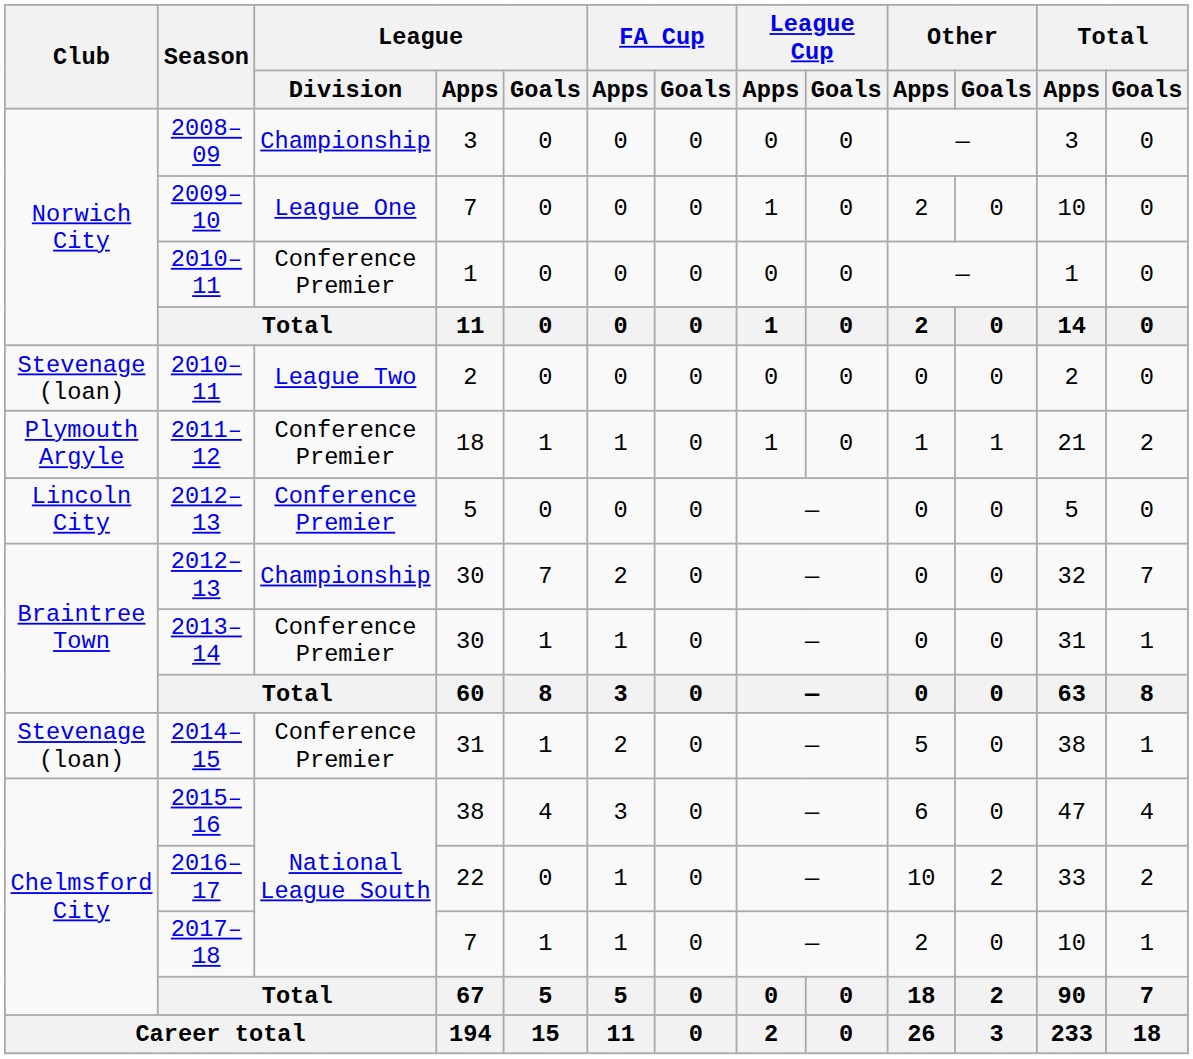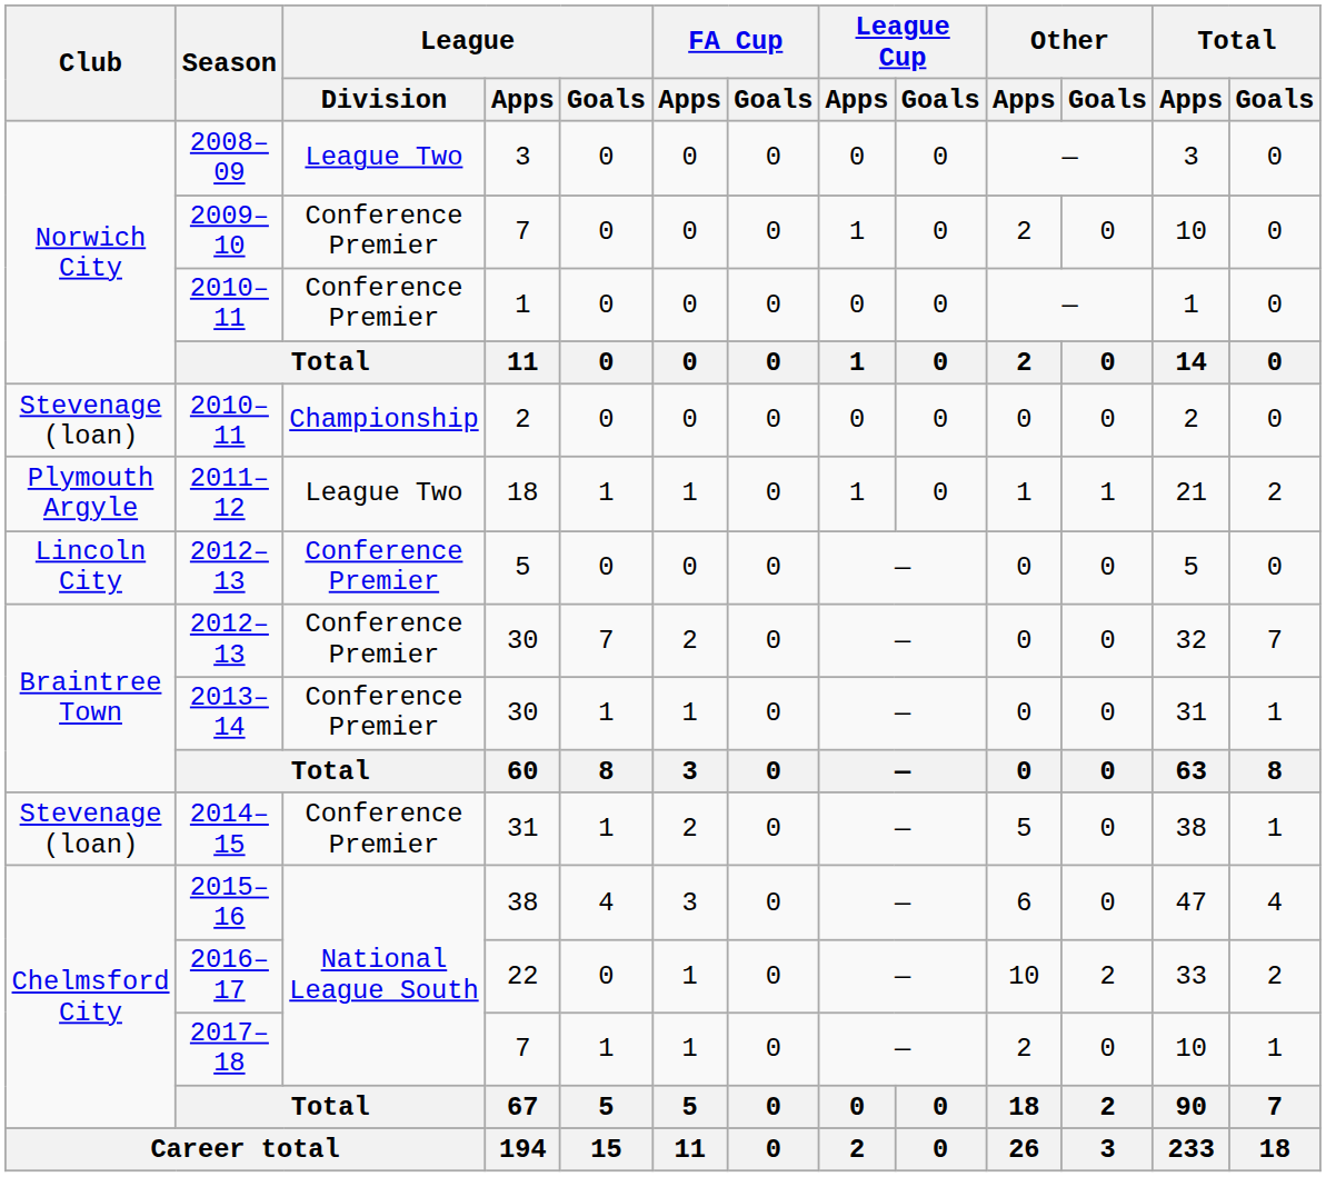2008–09 | League / Division: Championship -> League Two
2009–10 | League / Division: League One -> Conference Premier
2010–11 / 2 | League / Division: League Two -> Championship
2011–12 | League / Division: Conference Premier -> League Two
2012–13 / 30 | League / Division: Championship -> Conference Premier
